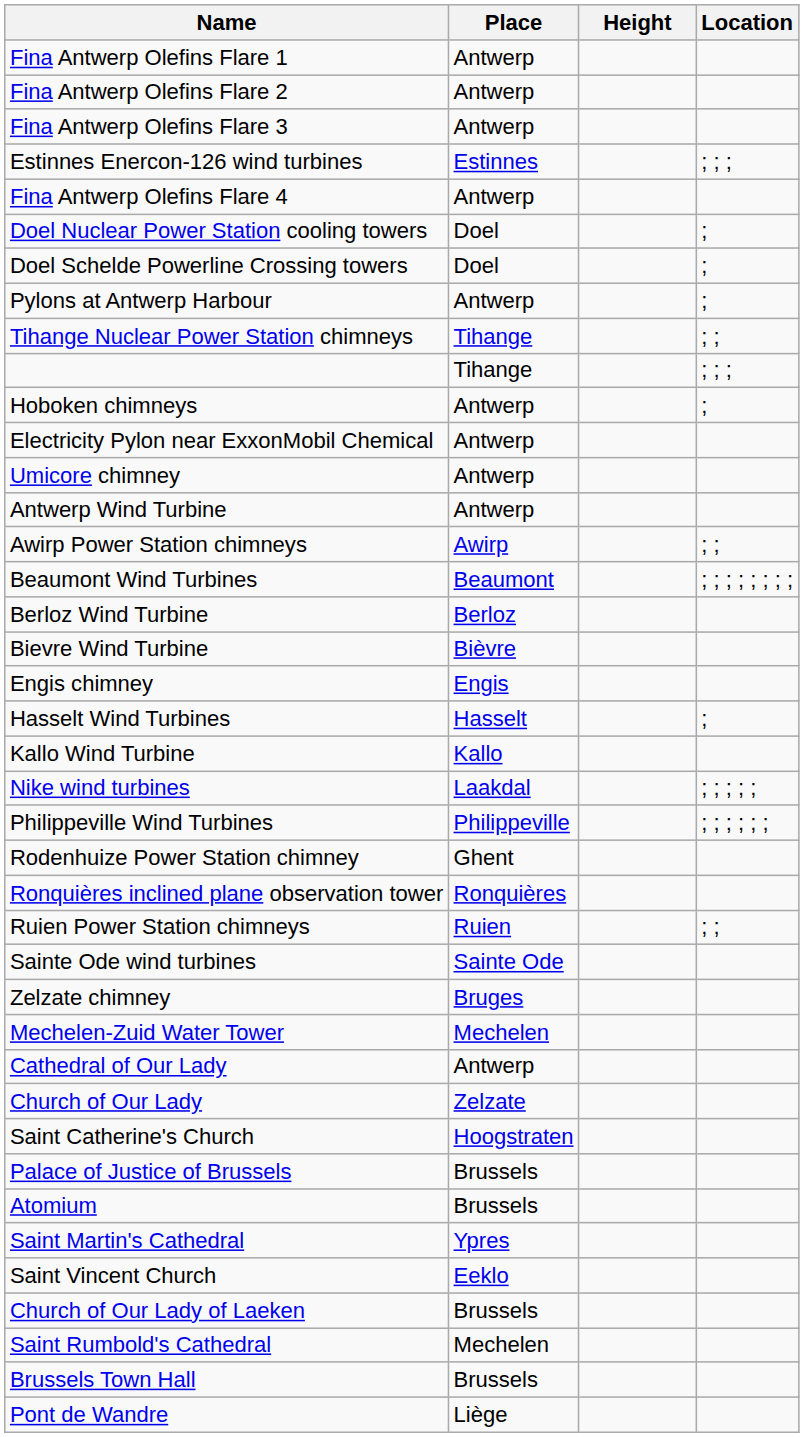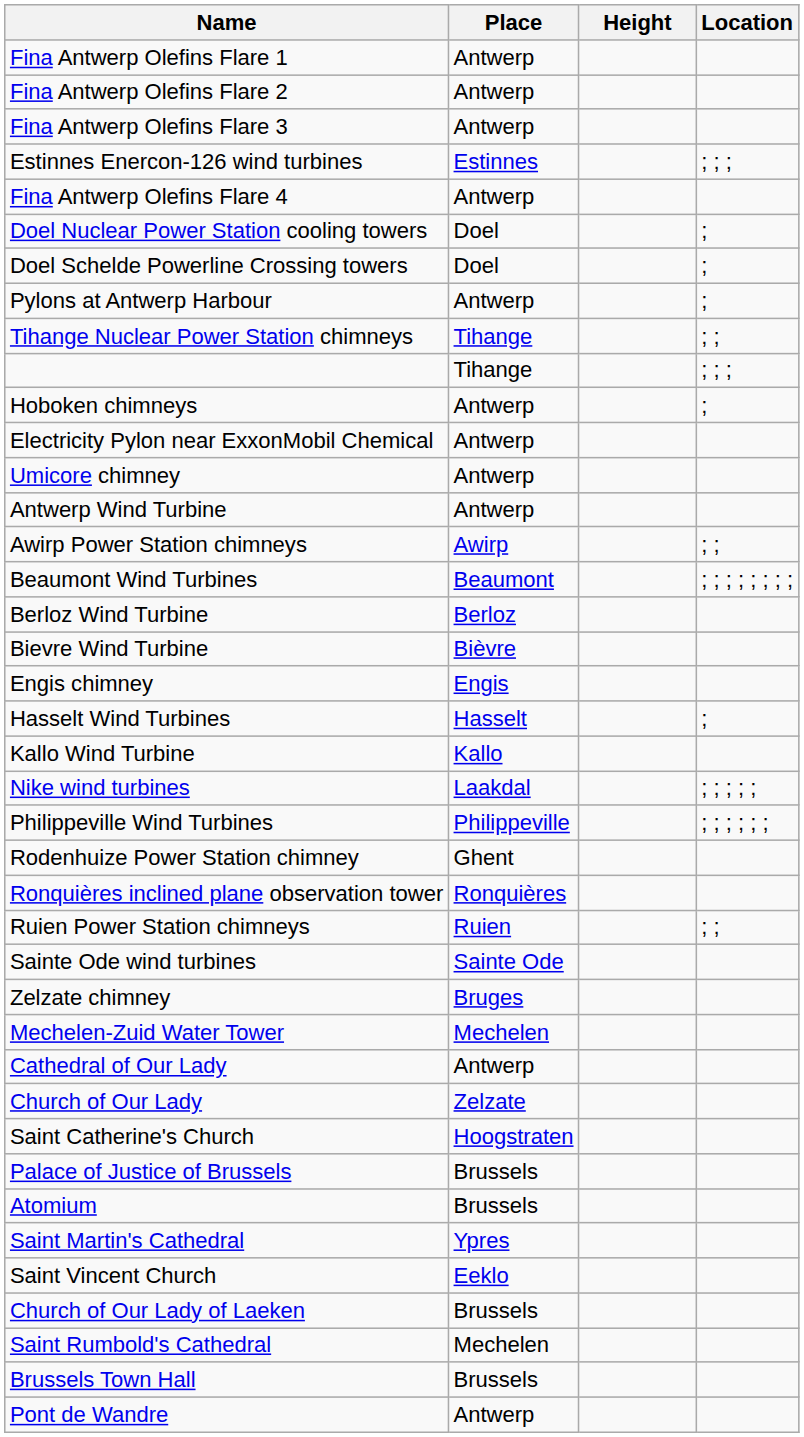Pont de Wandre | Place: Liège -> Antwerp
